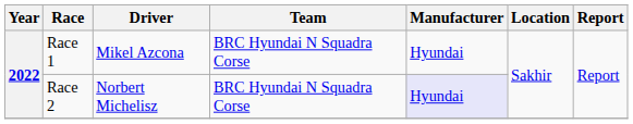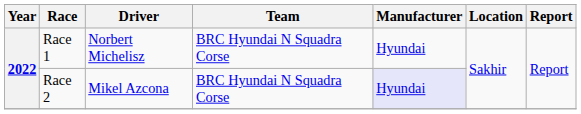Race 1 | Driver: Mikel Azcona -> Norbert Michelisz
Race 2 | Driver: Norbert Michelisz -> Mikel Azcona
